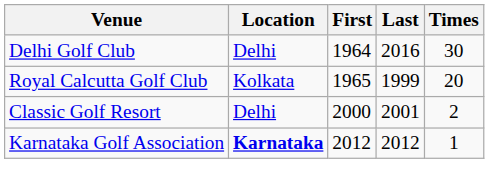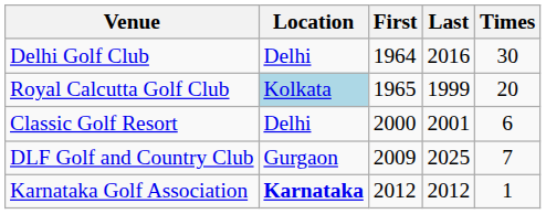Royal Calcutta Golf Club | Location: no background -> lightblue background
Classic Golf Resort | Times: 2 -> 6
+ row: DLF Golf and Country Club | Gurgaon | 2009 | 2025 | 7
